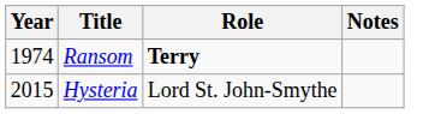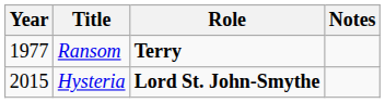Ransom | Year: 1974 -> 1977
Hysteria | Role: normal -> bold
